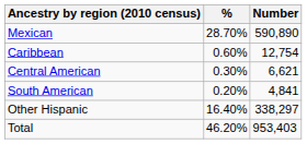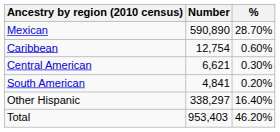columns swapped: Number <-> %
